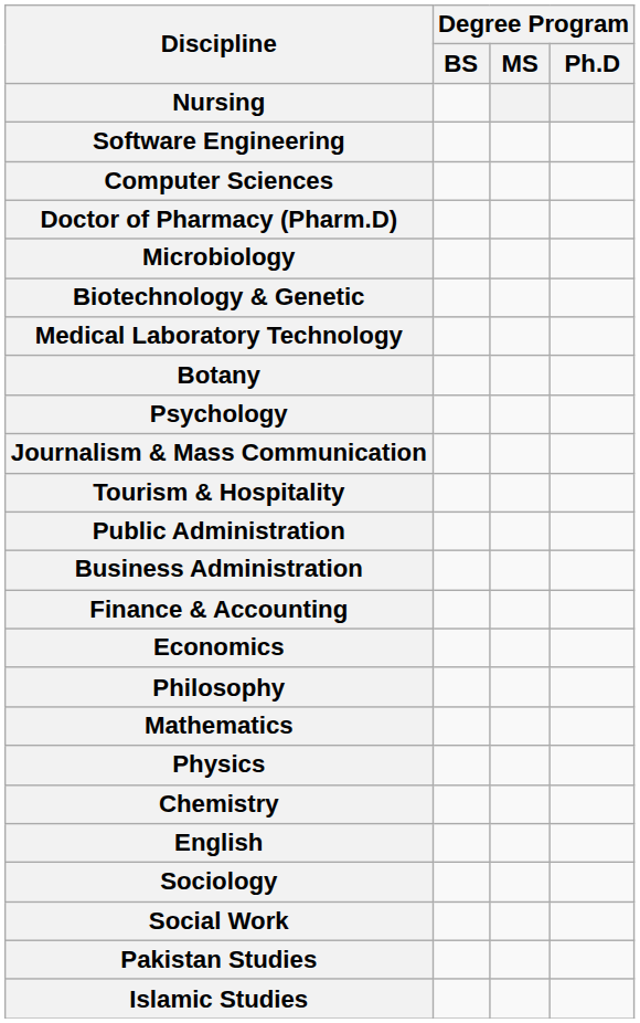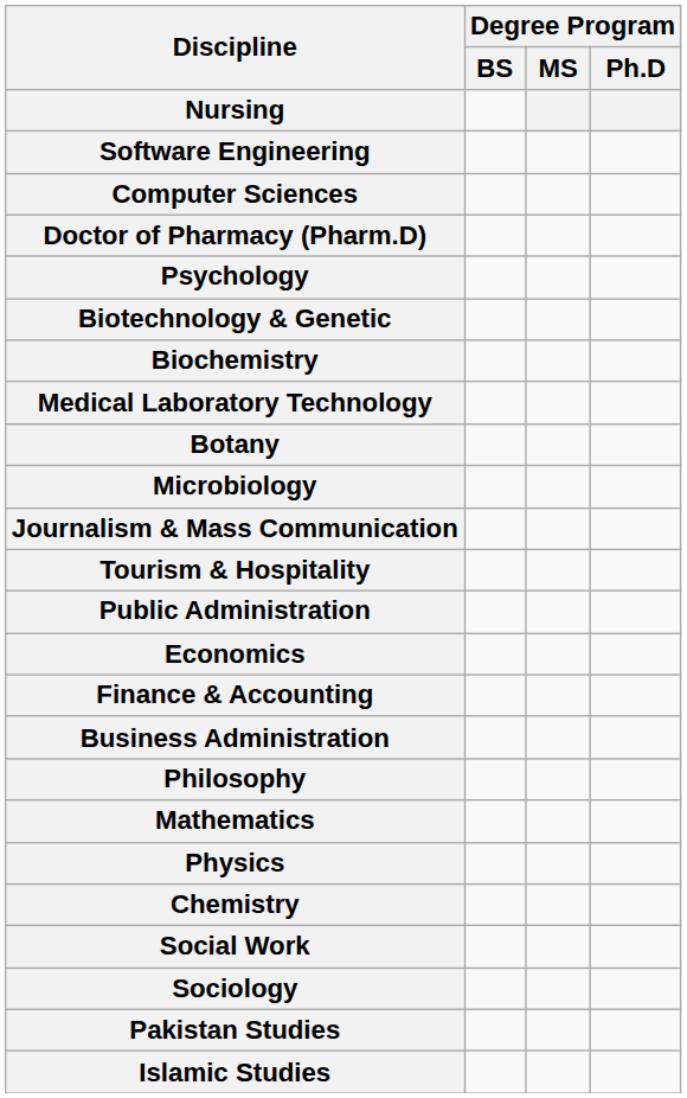rows swapped: Psychology <-> Microbiology
+ row: Biochemistry
rows swapped: Business Administration <-> Economics
- row: English
rows swapped: Sociology <-> Social Work
